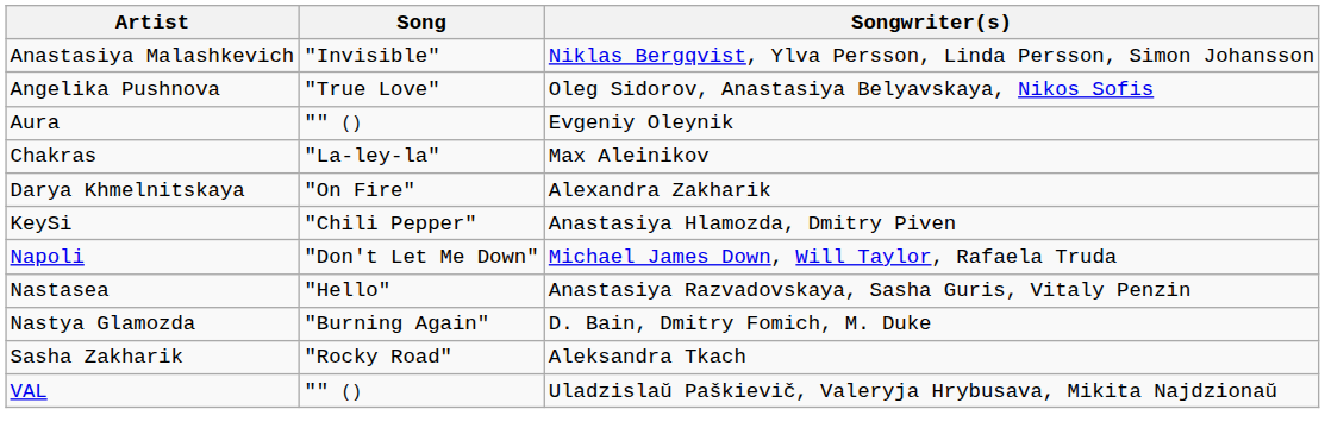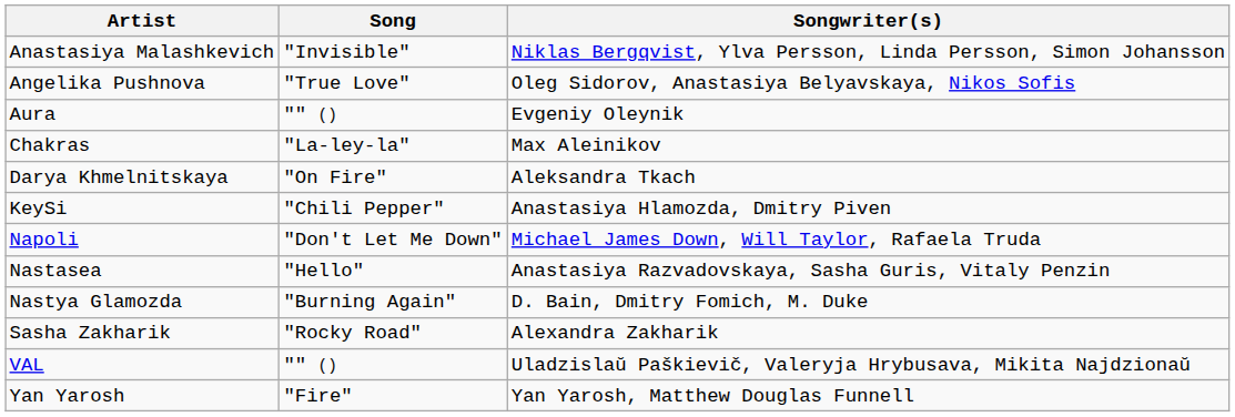Darya Khmelnitskaya | Songwriter(s): Alexandra Zakharik -> Aleksandra Tkach
Sasha Zakharik | Songwriter(s): Aleksandra Tkach -> Alexandra Zakharik
+ row: Yan Yarosh | "Fire" | Yan Yarosh, Matthew Douglas Funnell
